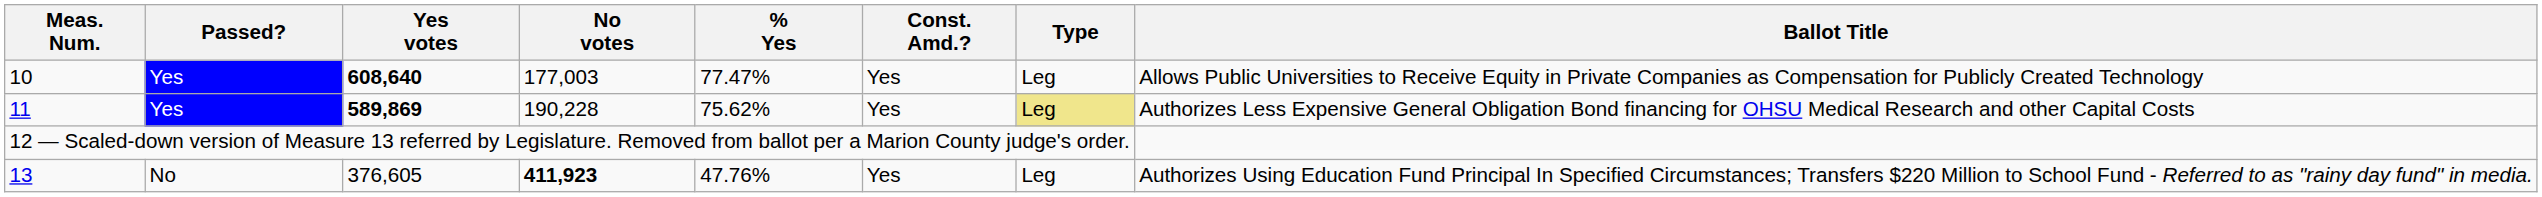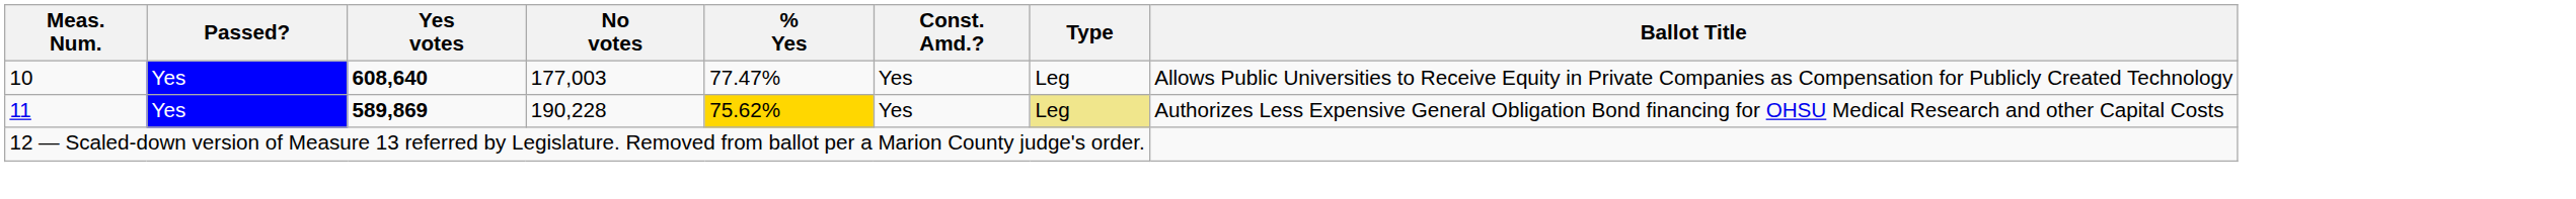11 | % Yes: no background -> gold background
- row: 13 | No | 376,605 | 411,923 | 47.76% | Yes | Leg | Authorizes Using Education Fund Principal In Specified Circumstances; Transfers $220 Million to School Fund - Referred to as "rainy day fund" in media.
